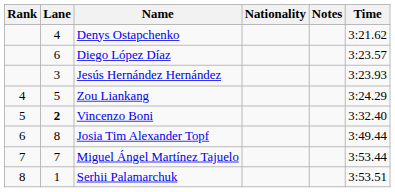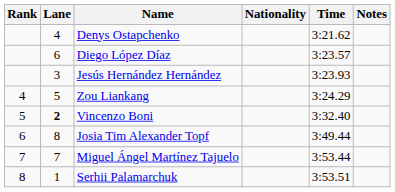columns swapped: Time <-> Notes
